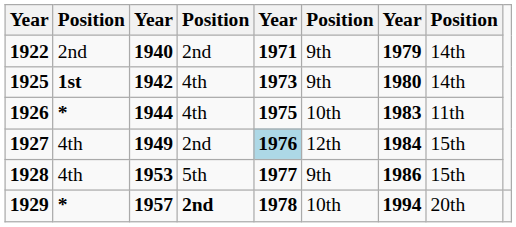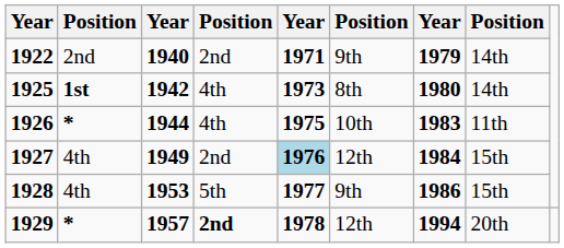1925 | column 6: 9th -> 8th
1929 | column 6: 10th -> 12th
